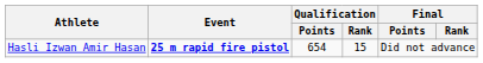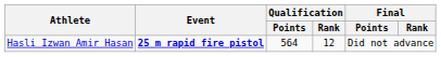Hasli Izwan Amir Hasan | Qualification / Points: 654 -> 564
Hasli Izwan Amir Hasan | Qualification / Rank: 15 -> 12
